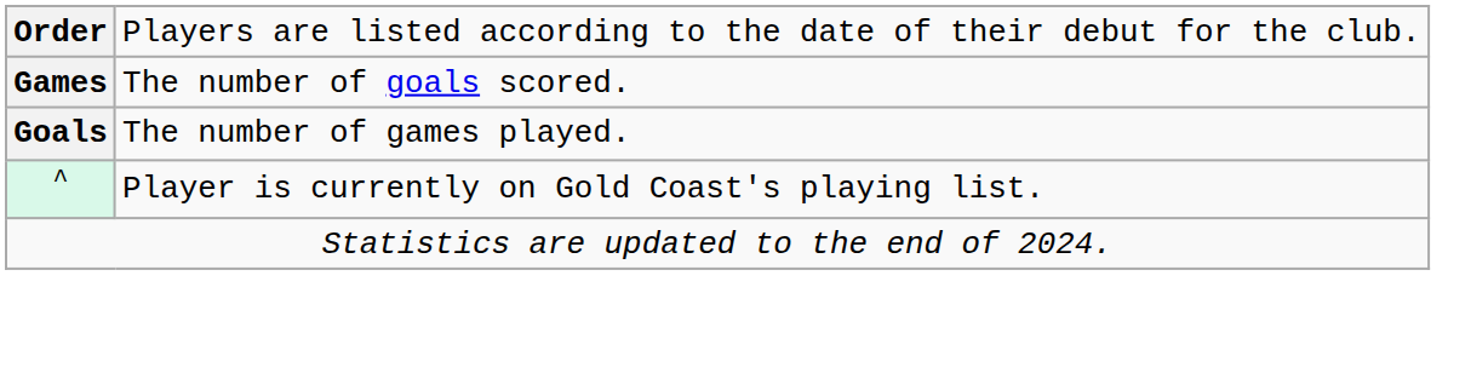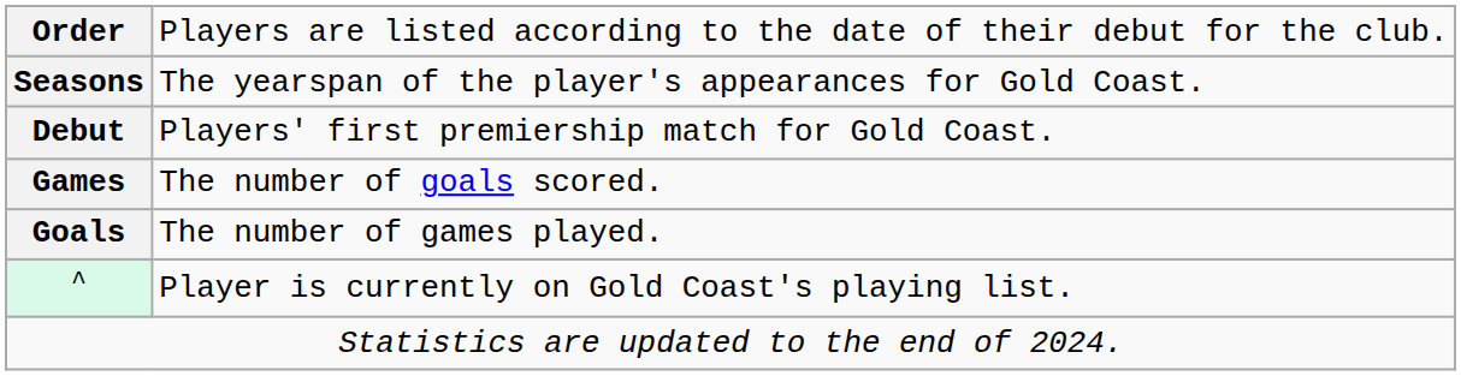+ row: Seasons | The yearspan of the player's appearances for Gold Coast.
+ row: Debut | Players' first premiership match for Gold Coast.
